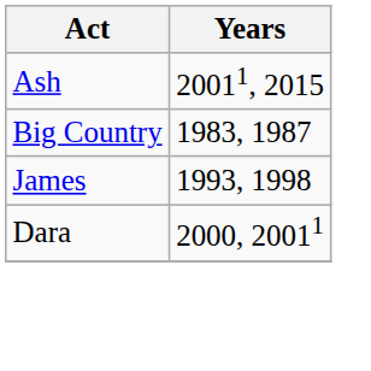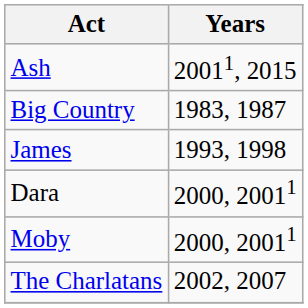+ row: Moby | 2000, 20011
+ row: The Charlatans | 2002, 2007
